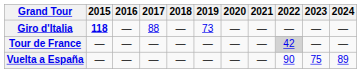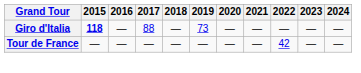Tour de France | 2022: lightgrey background -> no background
- row: Vuelta a España | — | — | — | — | — | — | — | 90 | 75 | 89
